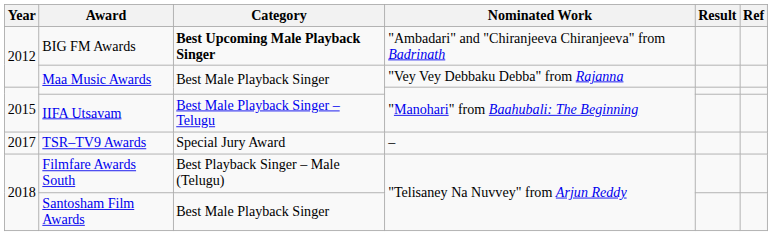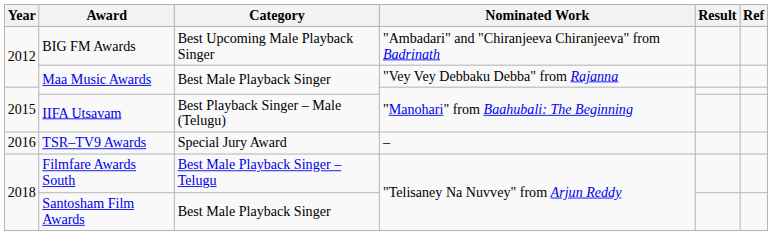BIG FM Awards | Category: bold -> normal
IIFA Utsavam | Category: Best Male Playback Singer – Telugu -> Best Playback Singer – Male (Telugu)
TSR–TV9 Awards | Year: 2017 -> 2016
Filmfare Awards South | Category: Best Playback Singer – Male (Telugu) -> Best Male Playback Singer – Telugu
